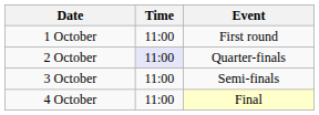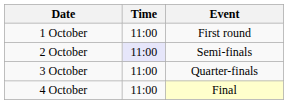2 October | Event: Quarter-finals -> Semi-finals
3 October | Event: Semi-finals -> Quarter-finals
